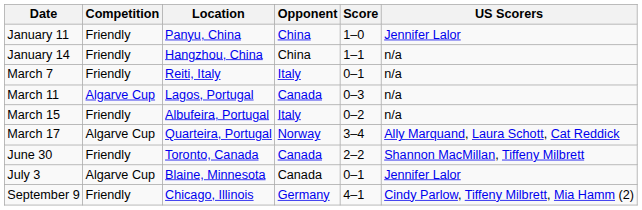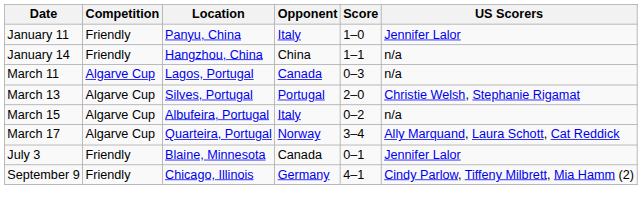January 11 | Opponent: China -> Italy
- row: March 7 | Friendly | Reiti, Italy | Italy | 0–1 | n/a
+ row: March 13 | Algarve Cup | Silves, Portugal | Portugal | 2–0 | Christie Welsh, Stephanie Rigamat
March 15 | Competition: Friendly -> Algarve Cup
- row: June 30 | Friendly | Toronto, Canada | Canada | 2–2 | Shannon MacMillan, Tiffeny Milbrett
July 3 | Competition: Algarve Cup -> Friendly
